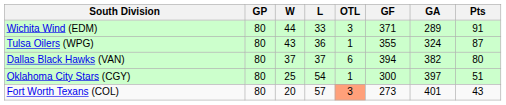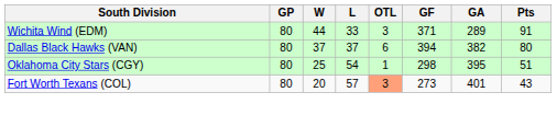- row: Tulsa Oilers (WPG) | 80 | 43 | 36 | 1 | 355 | 324 | 87
Oklahoma City Stars (CGY) | GF: 300 -> 298
Oklahoma City Stars (CGY) | GA: 397 -> 395
